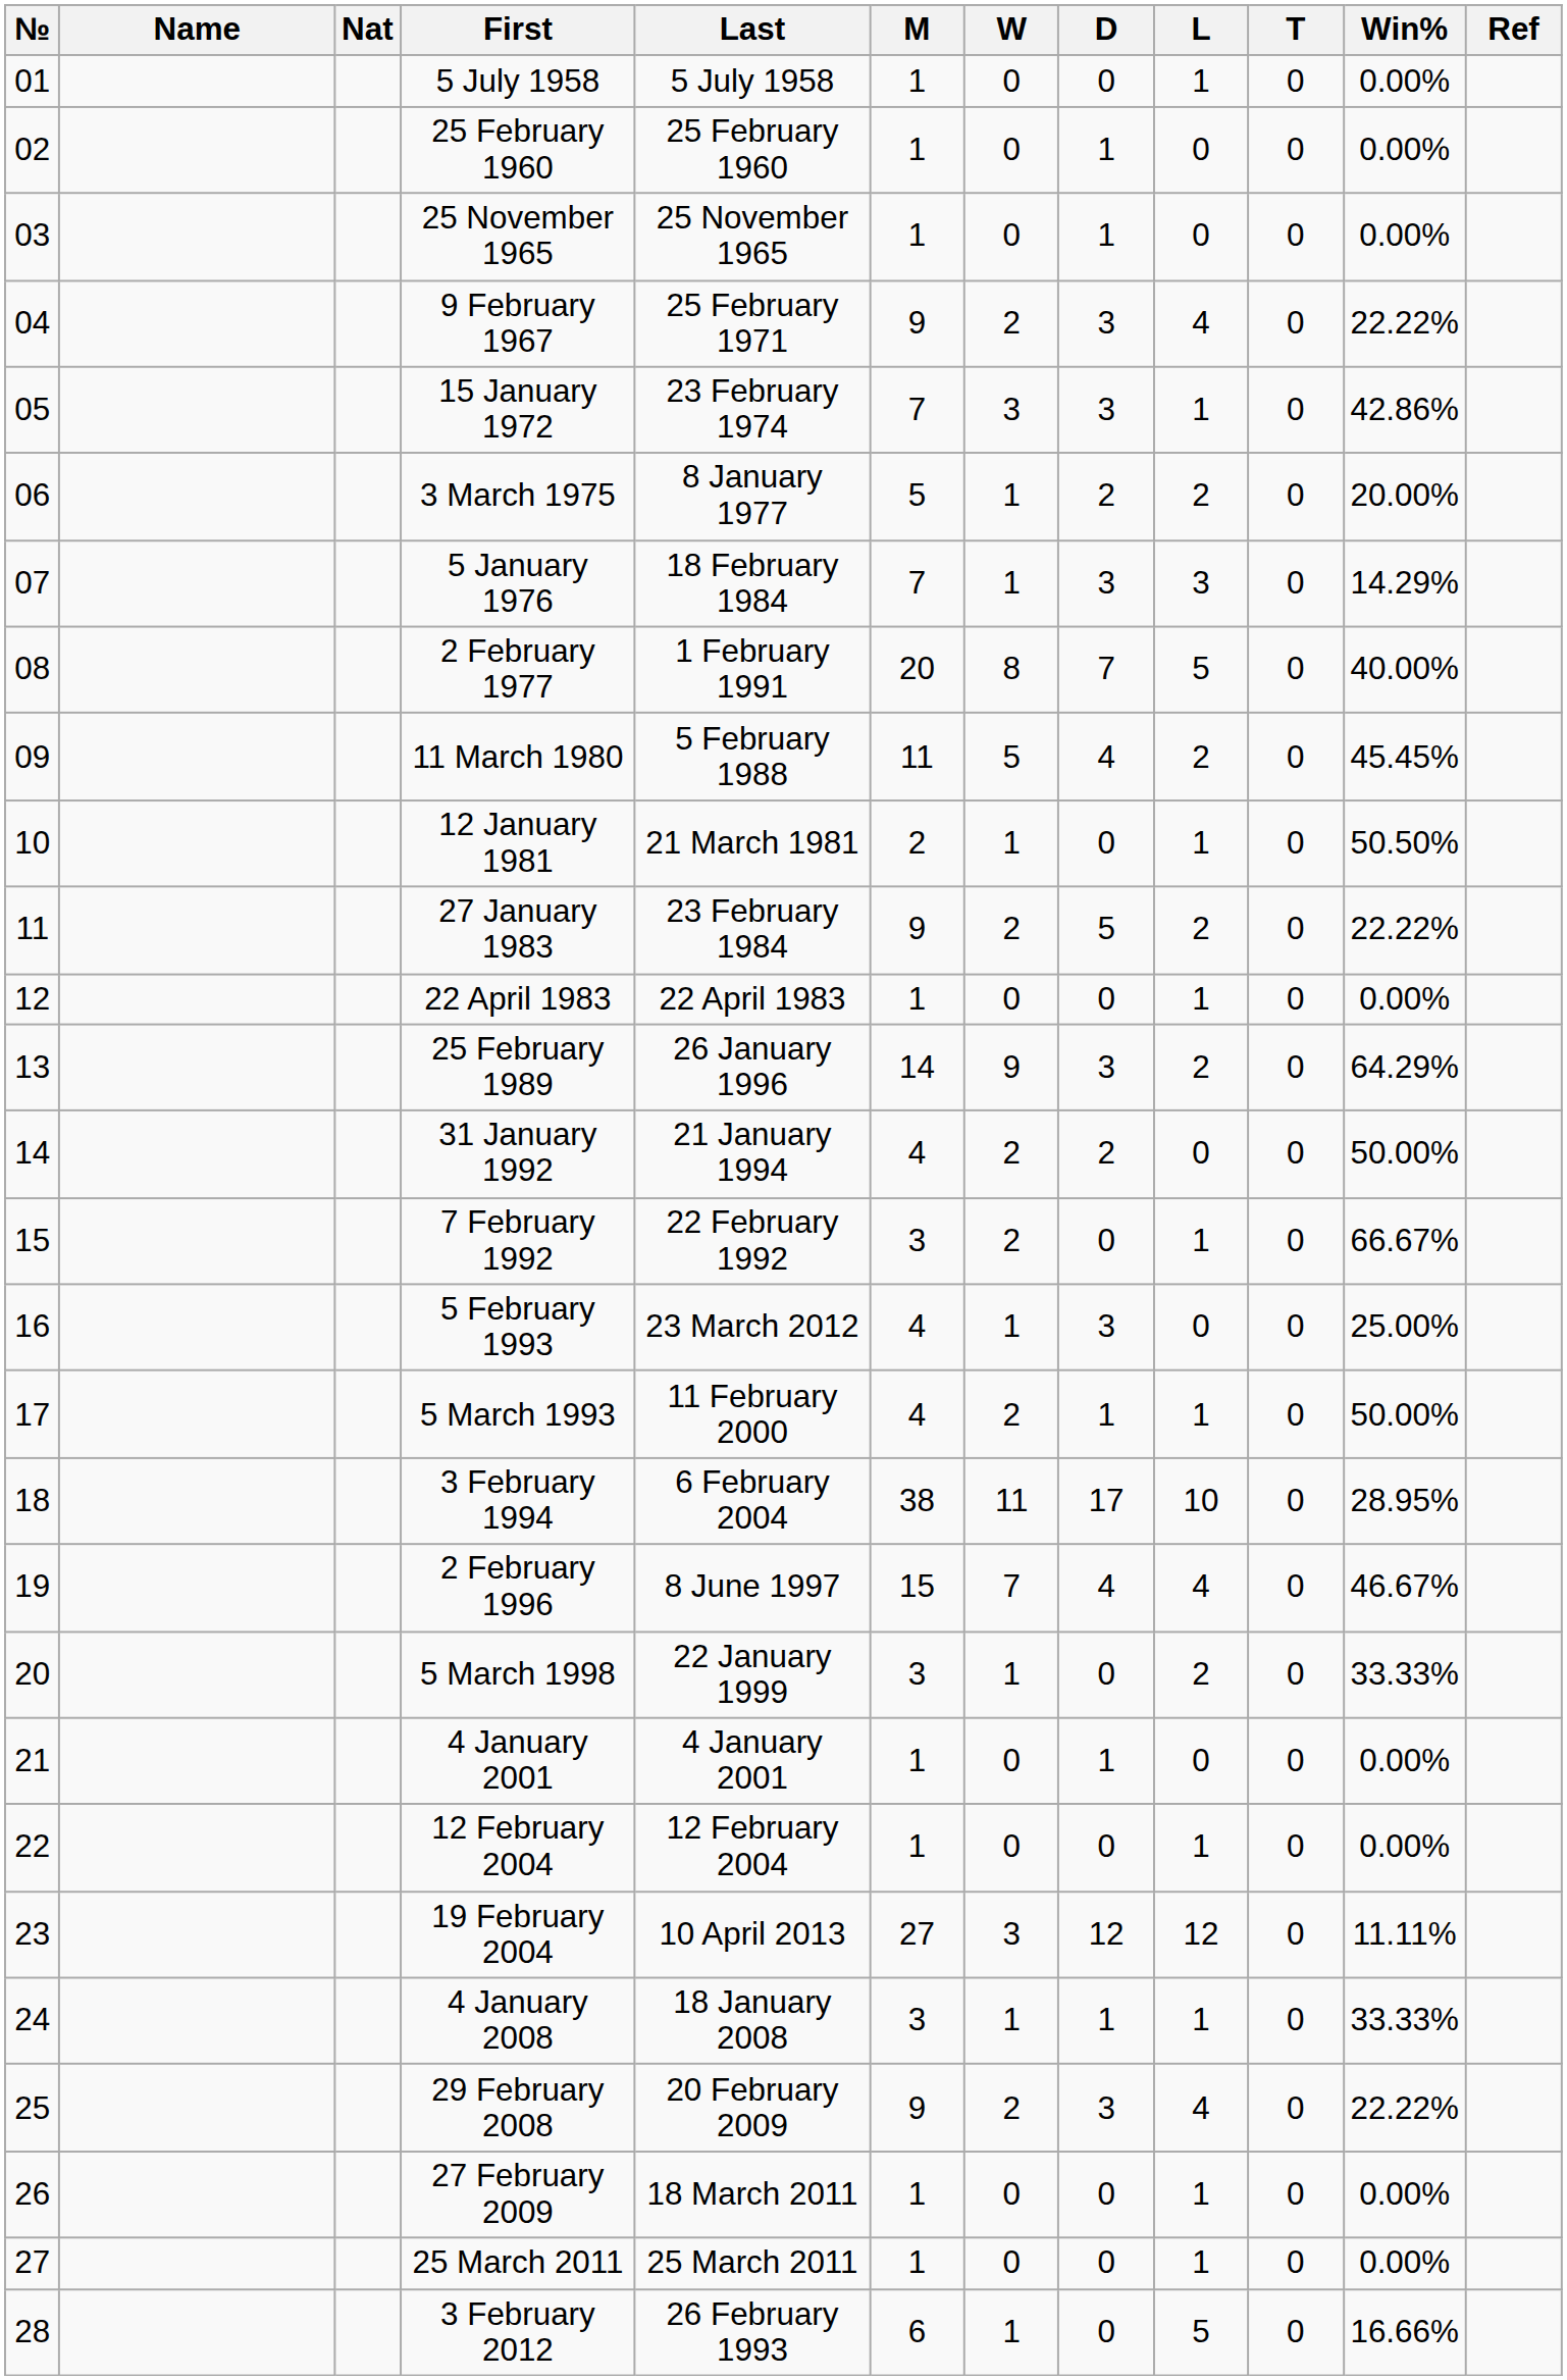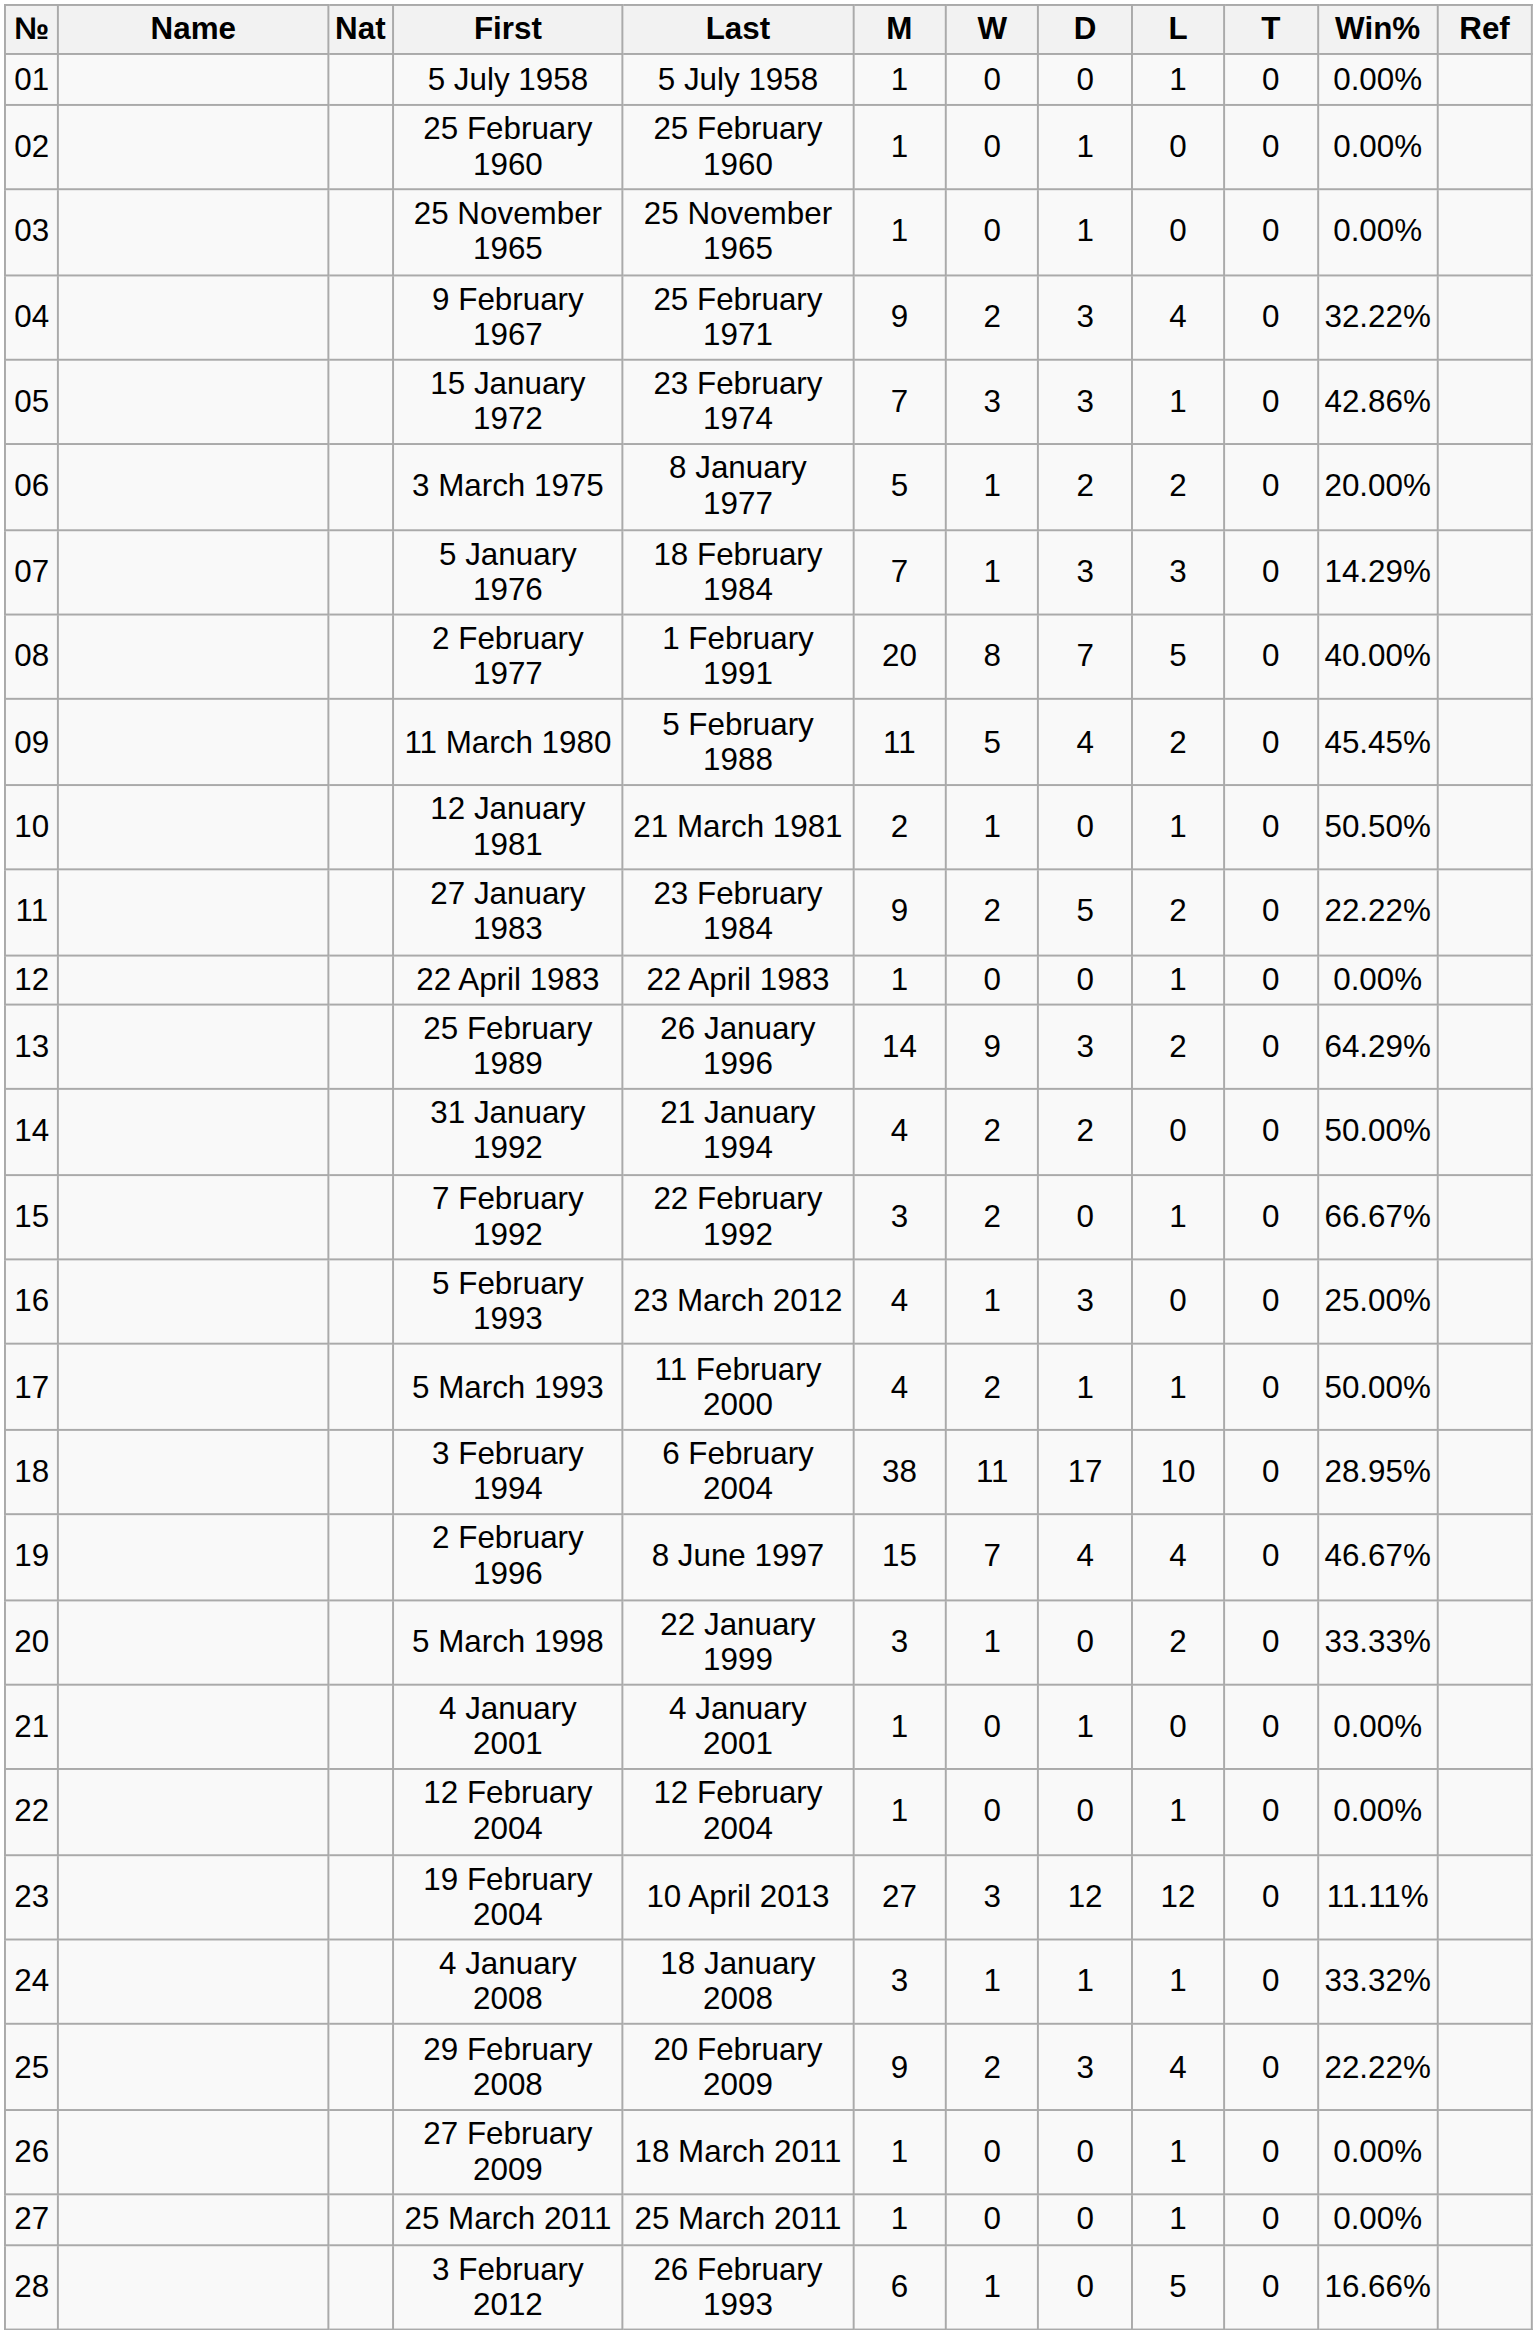9 February 1967 | Win%: 22.22% -> 32.22%
4 January 2008 | Win%: 33.33% -> 33.32%
